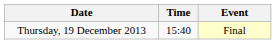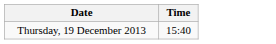- column: Event | Final
